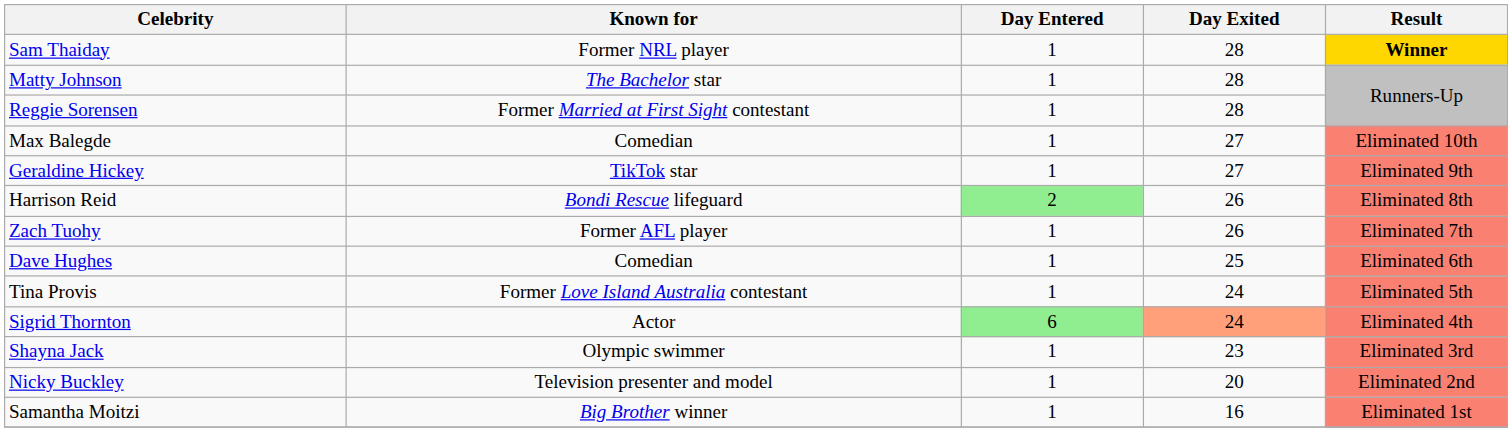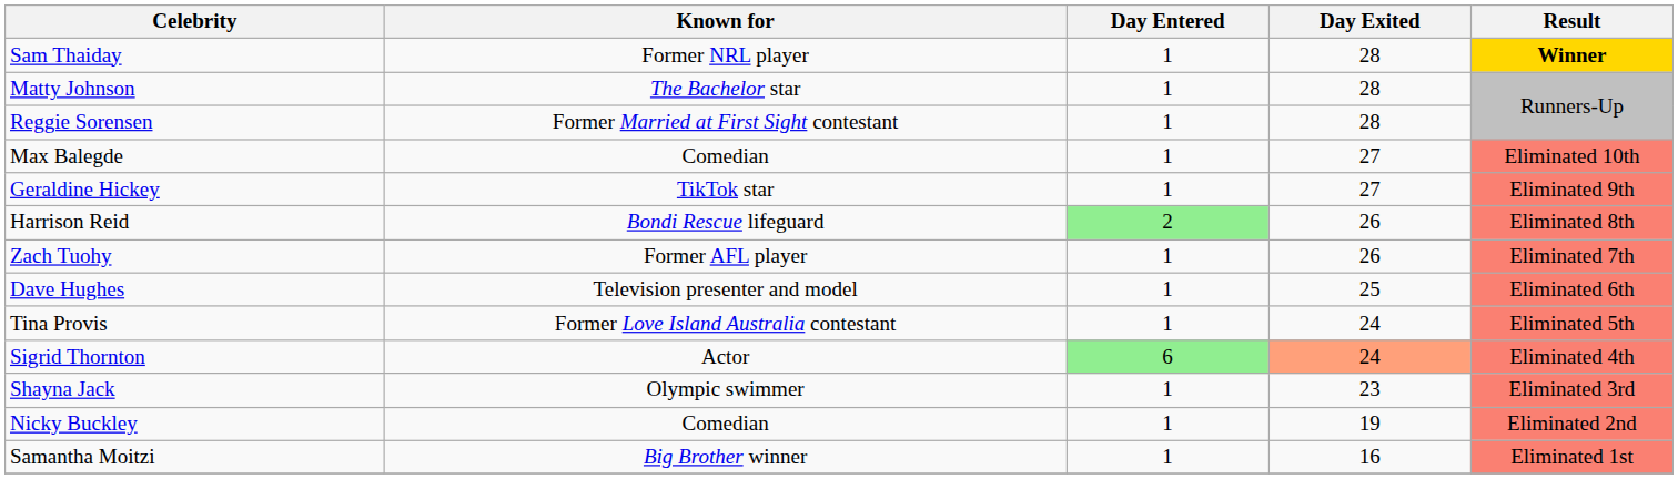Dave Hughes | Known for: Comedian -> Television presenter and model
Nicky Buckley | Known for: Television presenter and model -> Comedian
Nicky Buckley | Day Exited: 20 -> 19
